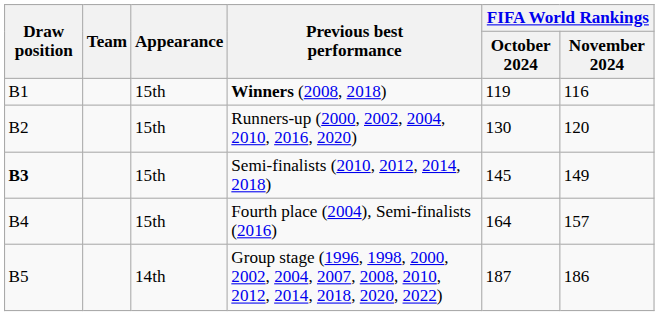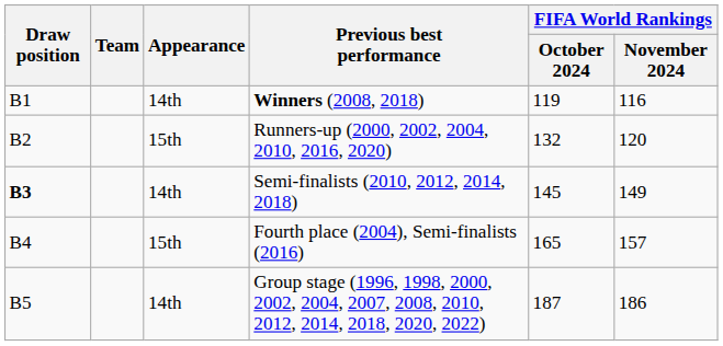Winners (2008, 2018) | Appearance: 15th -> 14th
Runners-up (2000, 2002, 2004, 2010, 2016, 2020) | FIFA World Rankings / October 2024: 130 -> 132
Semi-finalists (2010, 2012, 2014, 2018) | Appearance: 15th -> 14th
Fourth place (2004), Semi-finalists (2016) | FIFA World Rankings / October 2024: 164 -> 165
